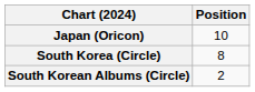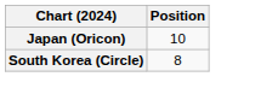- row: South Korean Albums (Circle) | 2
